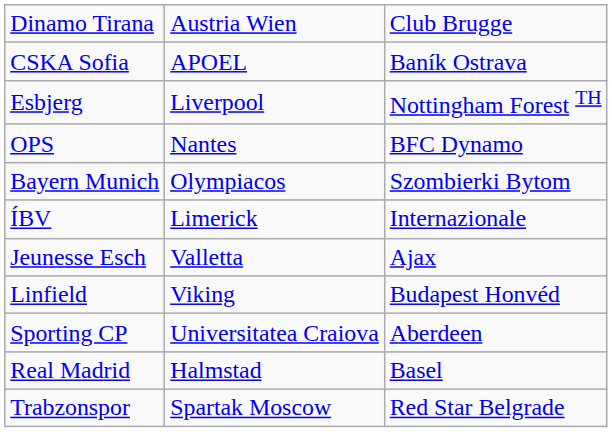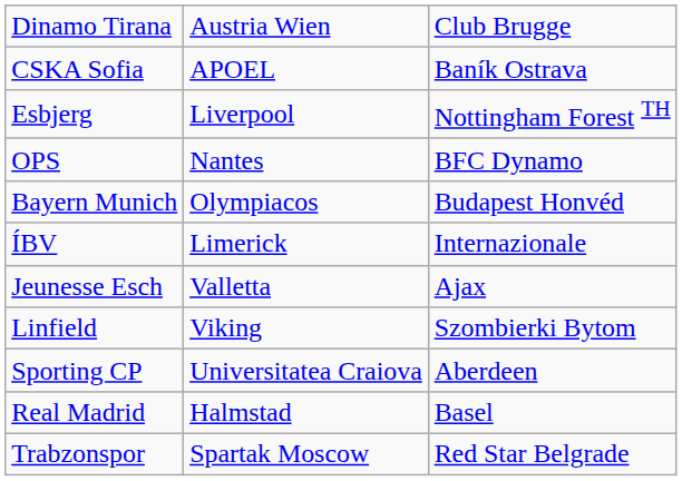Bayern Munich | column 3: Szombierki Bytom -> Budapest Honvéd
Linfield | column 3: Budapest Honvéd -> Szombierki Bytom
